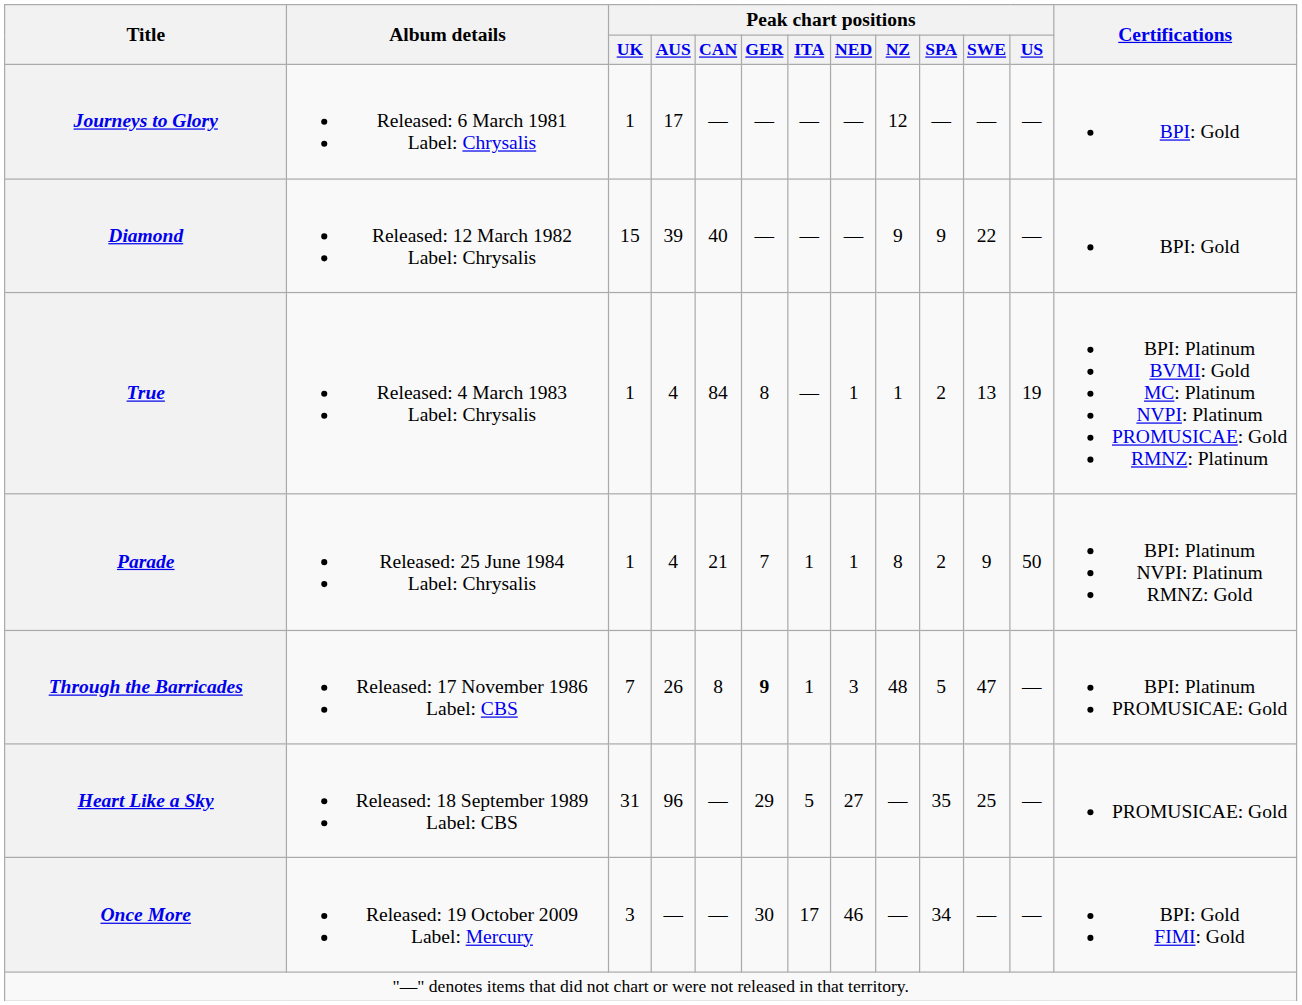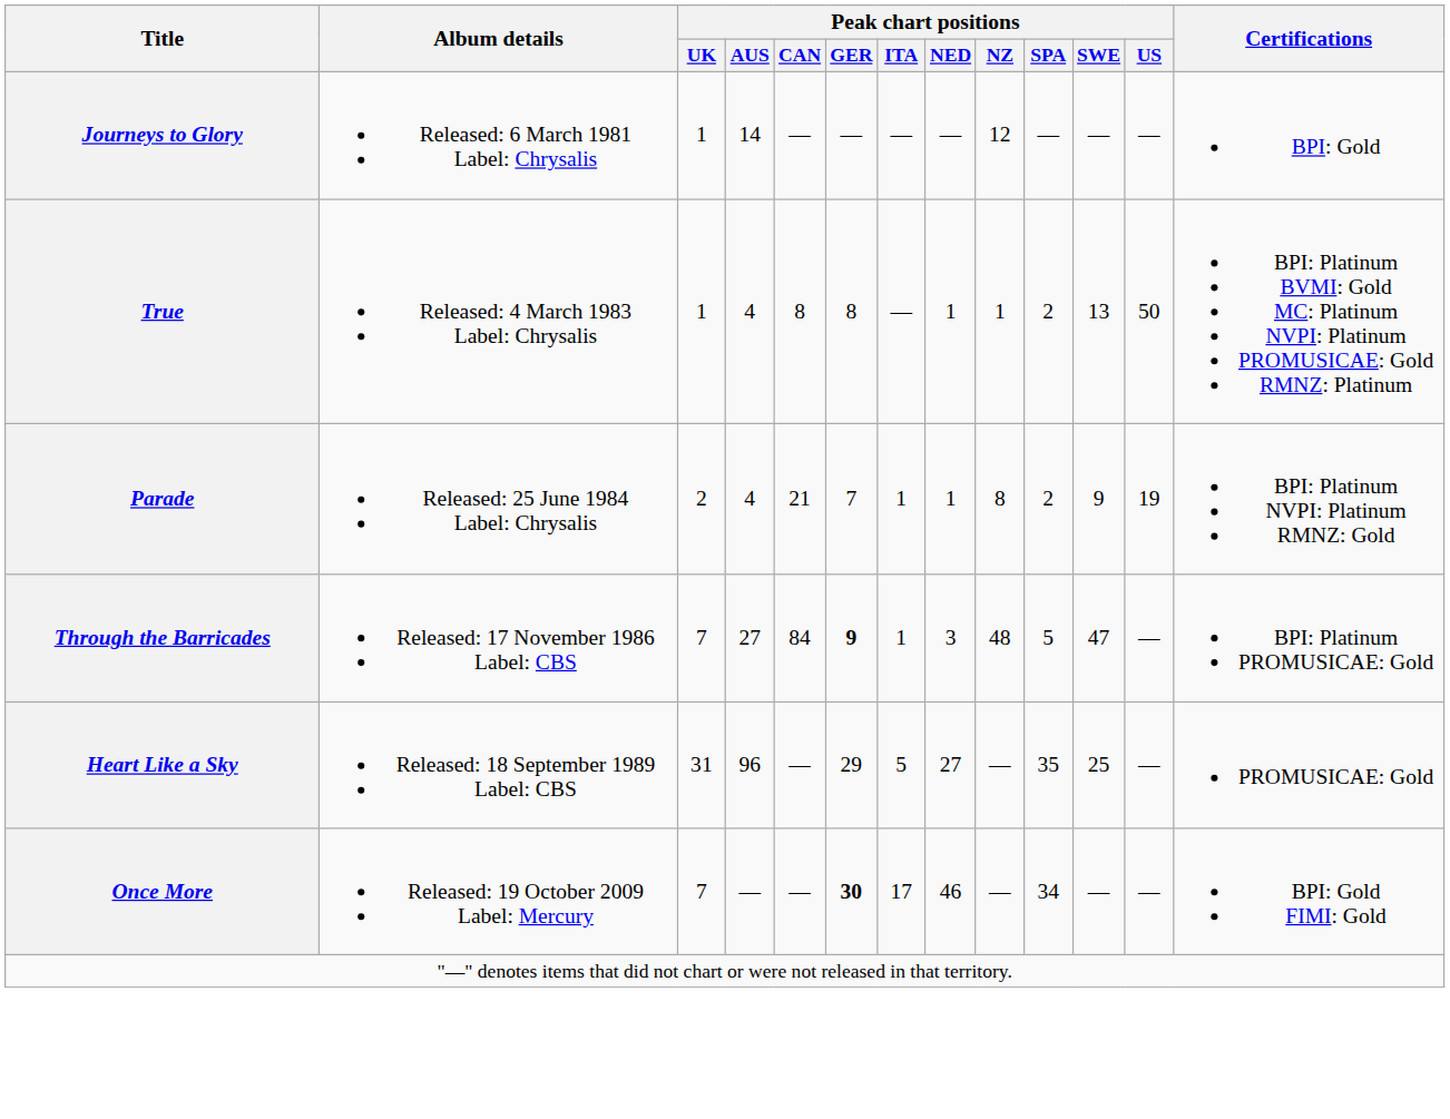Journeys to Glory | Peak chart positions / AUS: 17 -> 14
- row: Diamond | Released: 12 March 1982 Label: Chrysalis | 15 | 39 | 40 | — | — | — | 9 | 9 | 22 | — | BPI: Gold
True | Peak chart positions / CAN: 84 -> 8
True | Peak chart positions / US: 19 -> 50
Parade | Peak chart positions / UK: 1 -> 2
Parade | Peak chart positions / US: 50 -> 19
Through the Barricades | Peak chart positions / AUS: 26 -> 27
Through the Barricades | Peak chart positions / CAN: 8 -> 84
Once More | Peak chart positions / UK: 3 -> 7
Once More | Peak chart positions / GER: normal -> bold
